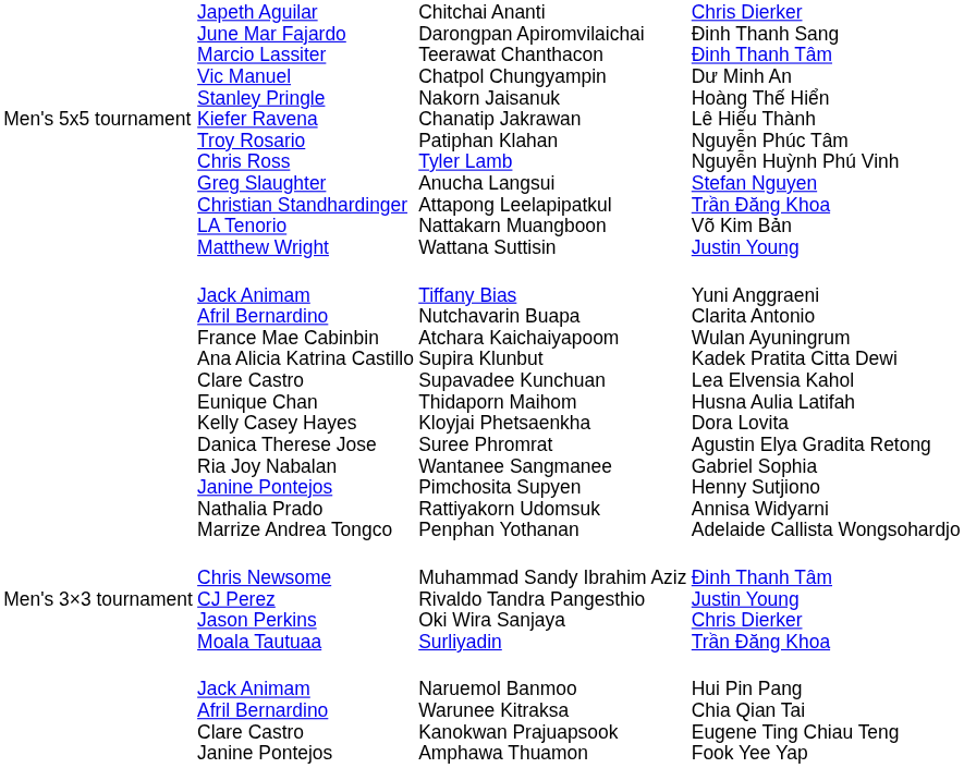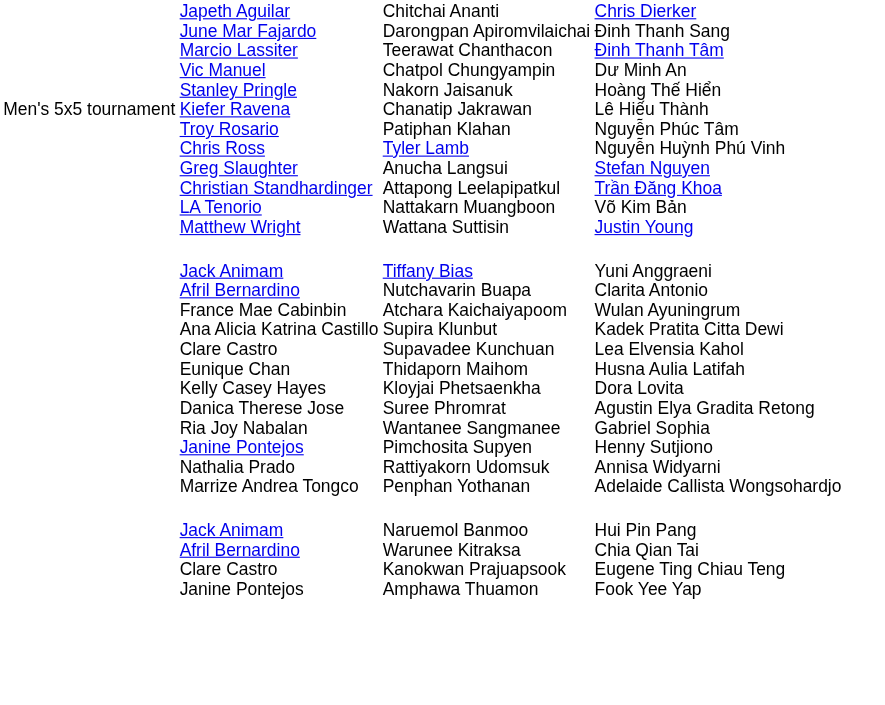- row: Men's 3×3 tournament | Chris Newsome CJ Perez Jason Perkins Moala Tautuaa | Muhammad Sandy Ibrahim Aziz Rivaldo Tandra Pangesthio Oki Wira Sanjaya Surliyadin | Đinh Thanh Tâm Justin Young Chris Dierker Trần Đăng Khoa
